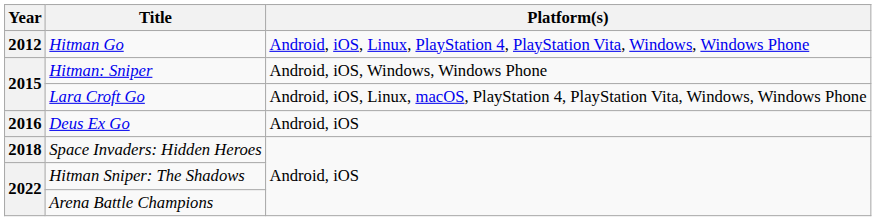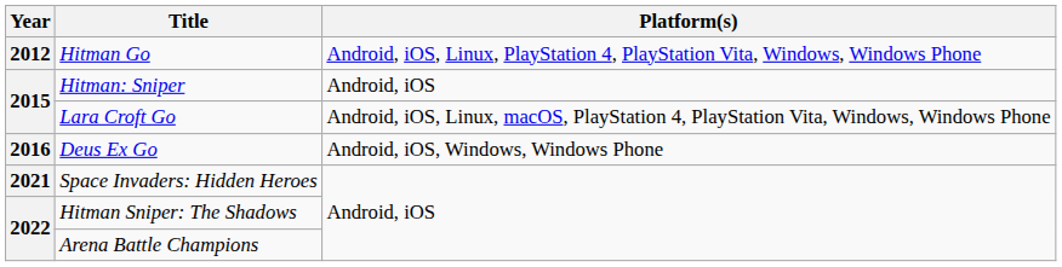Hitman: Sniper | Platform(s): Android, iOS, Windows, Windows Phone -> Android, iOS
Deus Ex Go | Platform(s): Android, iOS -> Android, iOS, Windows, Windows Phone
Space Invaders: Hidden Heroes | Year: 2018 -> 2021
